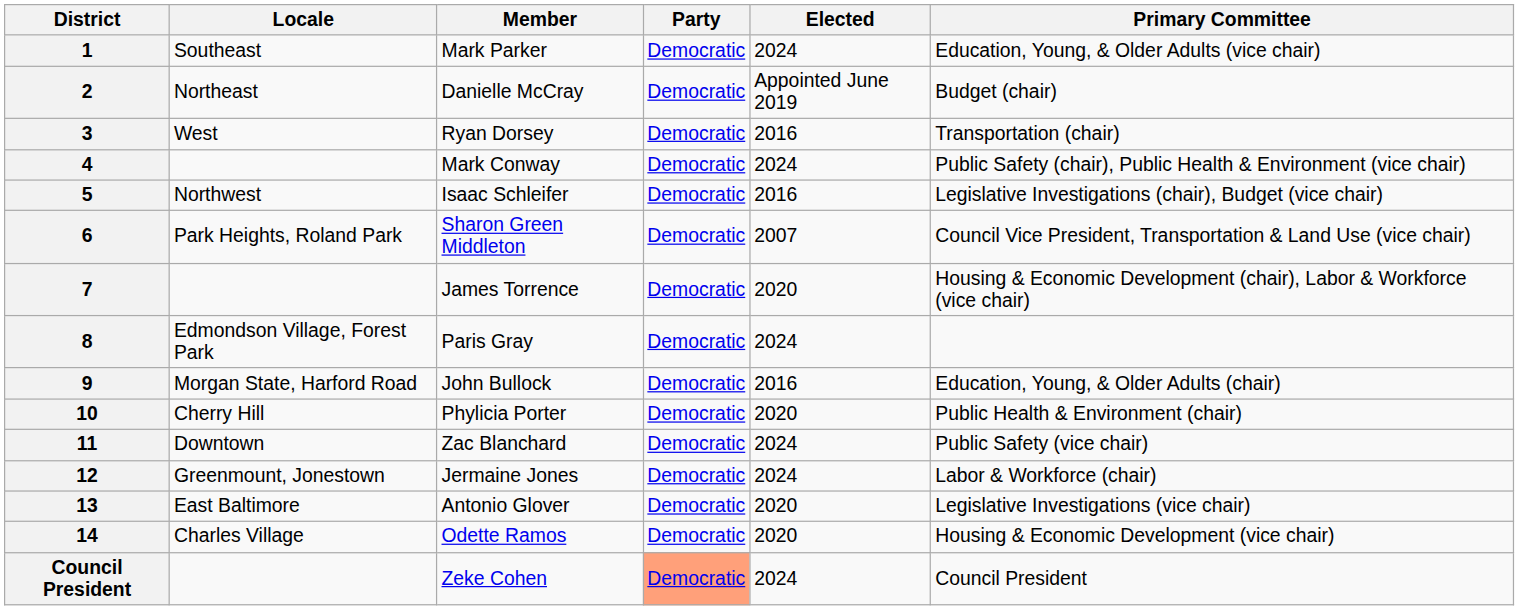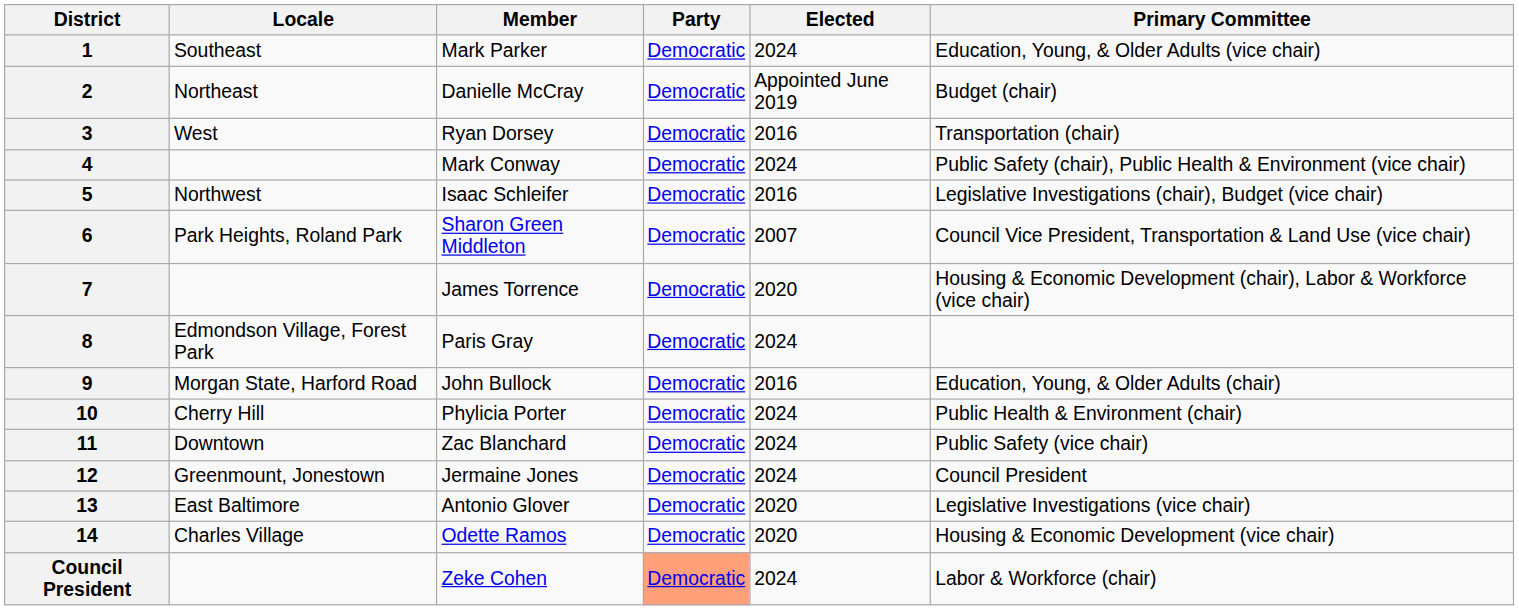Phylicia Porter | Elected: 2020 -> 2024
Jermaine Jones | Primary Committee: Labor & Workforce (chair) -> Council President
Zeke Cohen | Primary Committee: Council President -> Labor & Workforce (chair)
